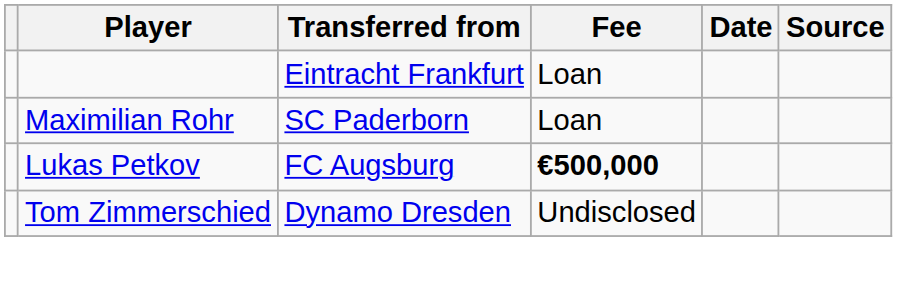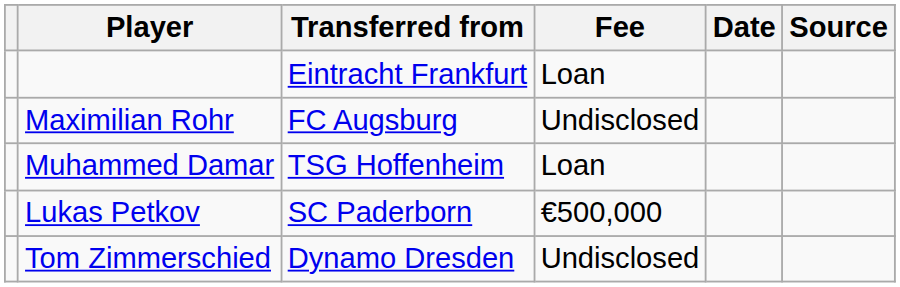Maximilian Rohr | Transferred from: SC Paderborn -> FC Augsburg
Maximilian Rohr | Fee: Loan -> Undisclosed
+ row: Muhammed Damar | TSG Hoffenheim | Loan
Lukas Petkov | Transferred from: FC Augsburg -> SC Paderborn
Lukas Petkov | Fee: bold -> normal
